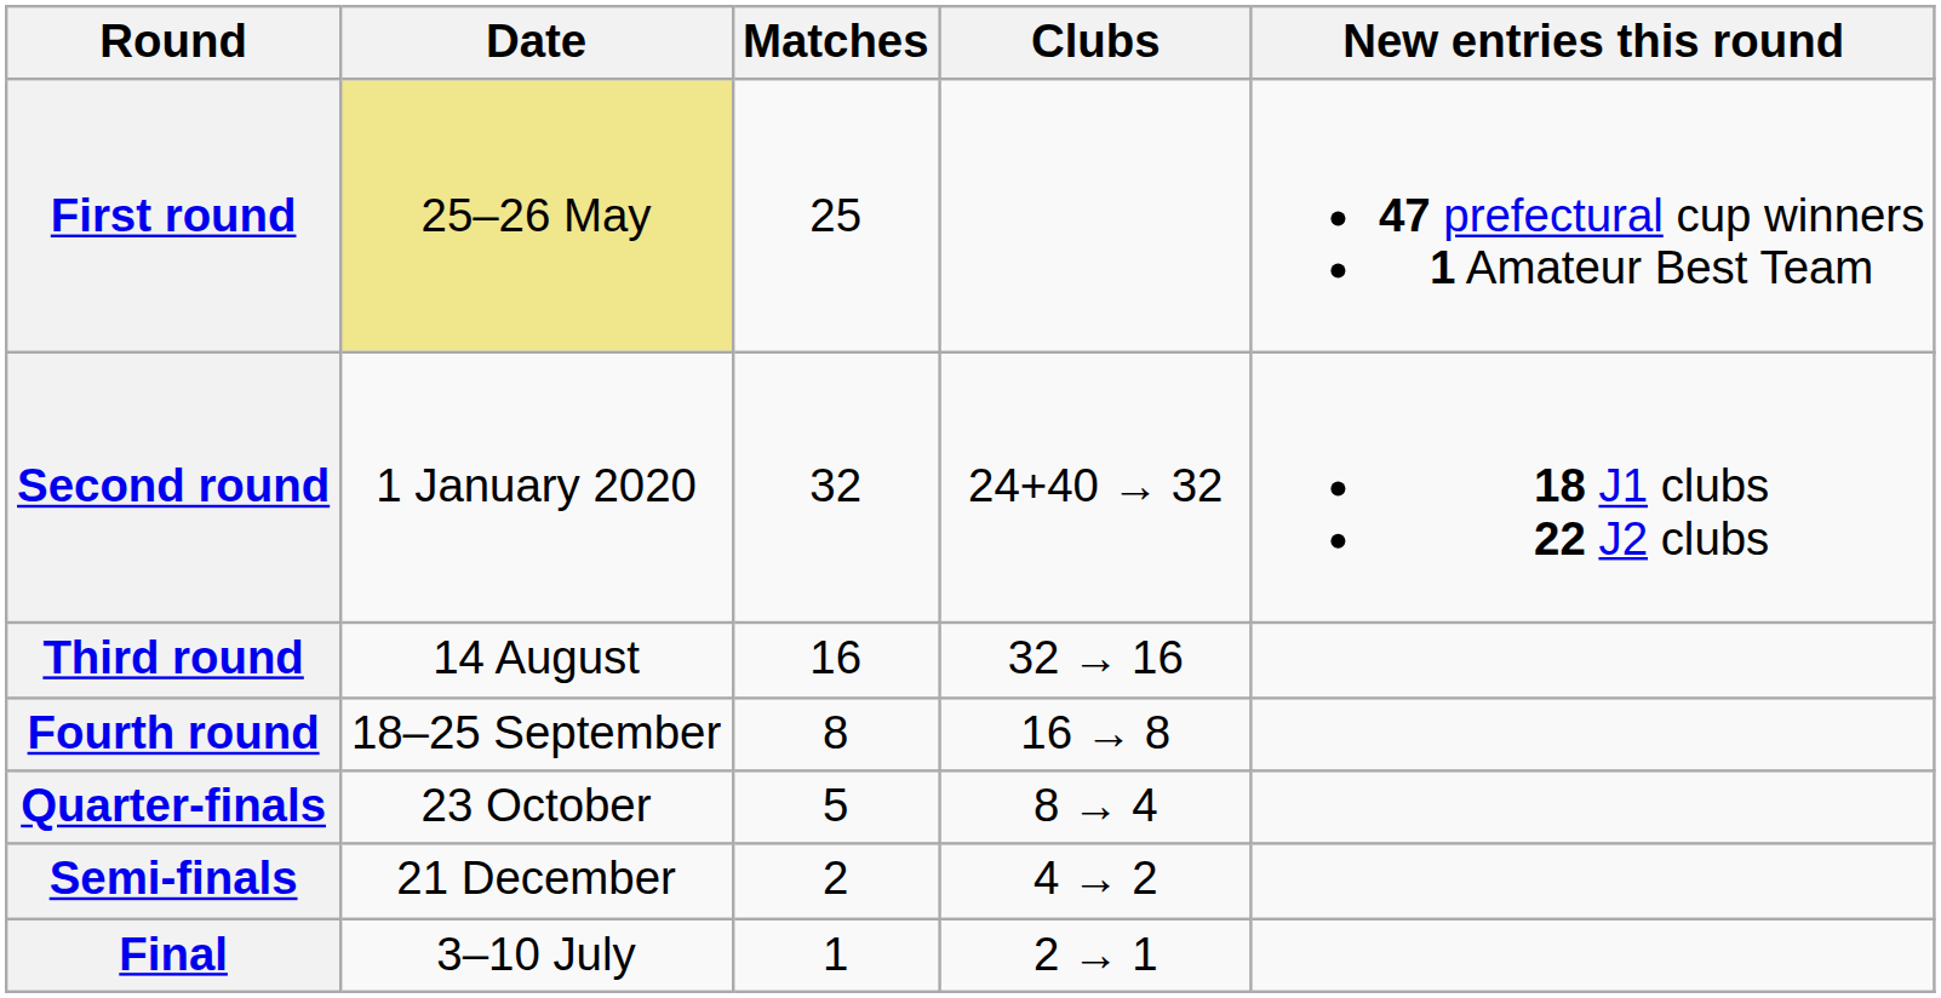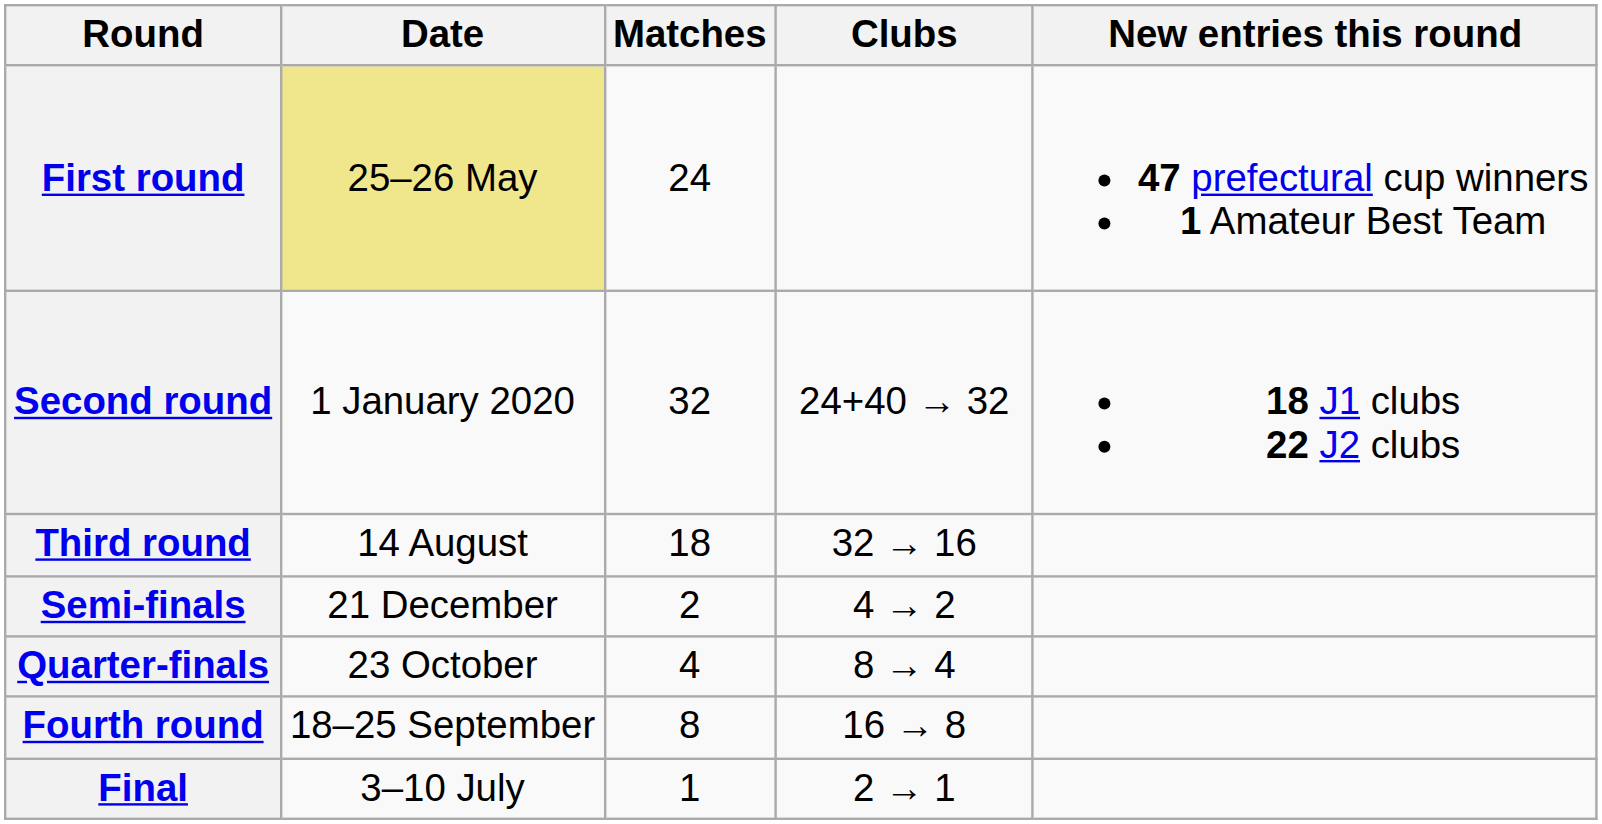First round | Matches: 25 -> 24
Third round | Matches: 16 -> 18
rows swapped: Fourth round <-> Semi-finals
Quarter-finals | Matches: 5 -> 4
